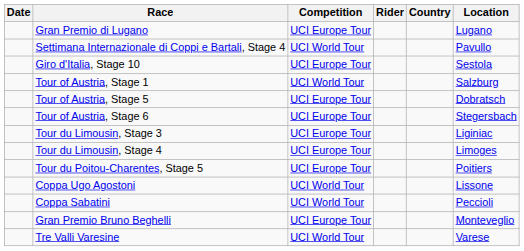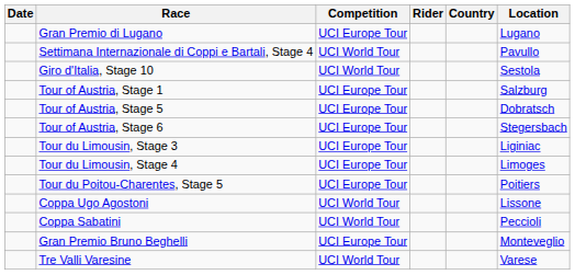Giro d'Italia, Stage 10 | Competition: UCI Europe Tour -> UCI World Tour
Tour of Austria, Stage 1 | Competition: UCI World Tour -> UCI Europe Tour
